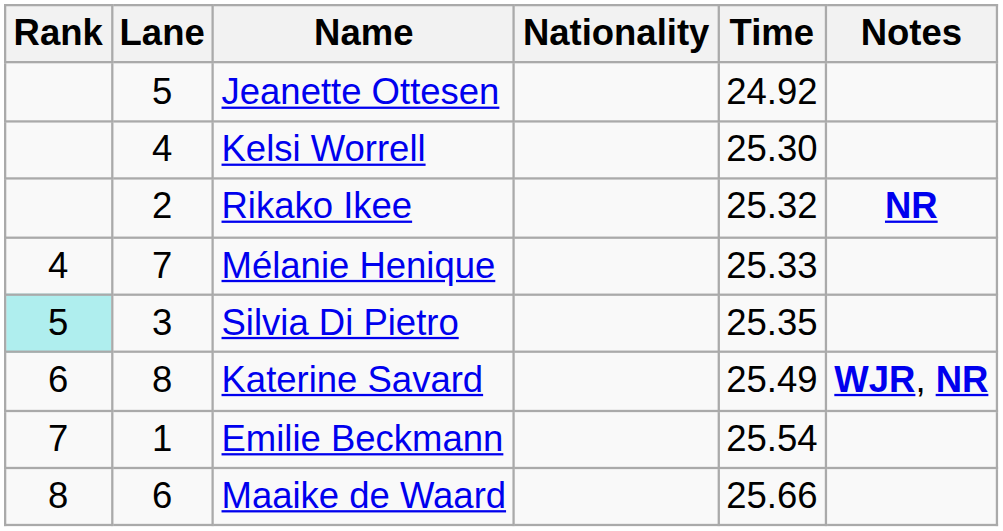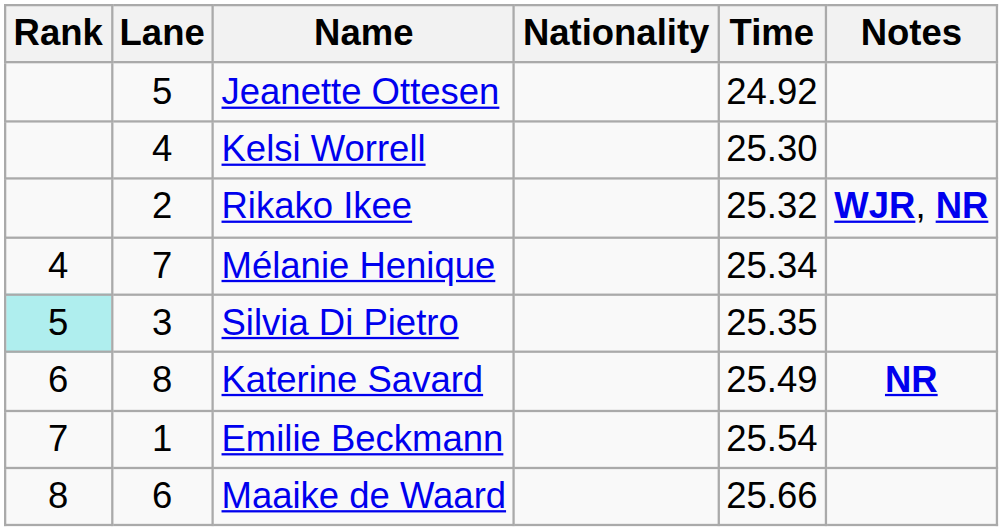Rikako Ikee | Notes: NR -> WJR, NR
Mélanie Henique | Time: 25.33 -> 25.34
Katerine Savard | Notes: WJR, NR -> NR
